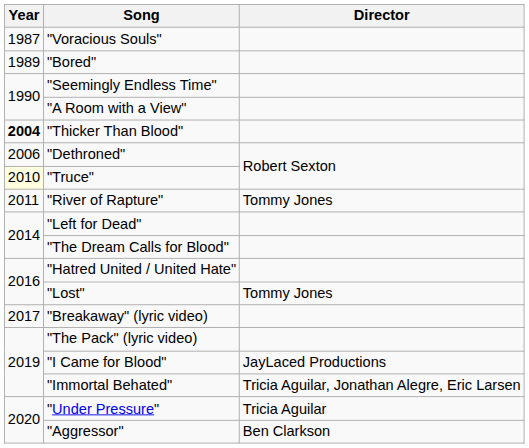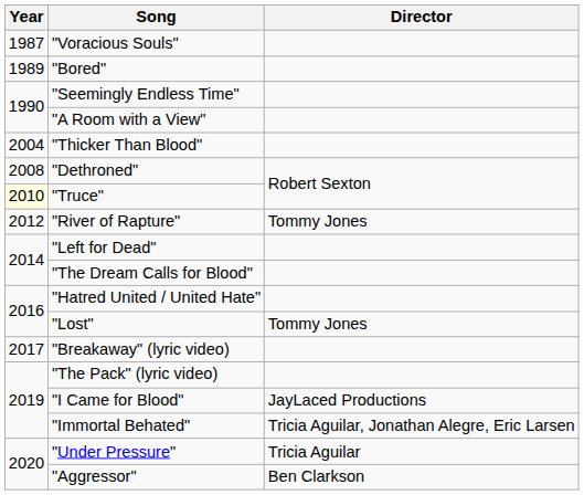"Thicker Than Blood" | Year: bold -> normal
"Dethroned" | Year: 2006 -> 2008
"River of Rapture" | Year: 2011 -> 2012
